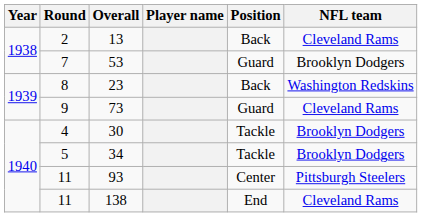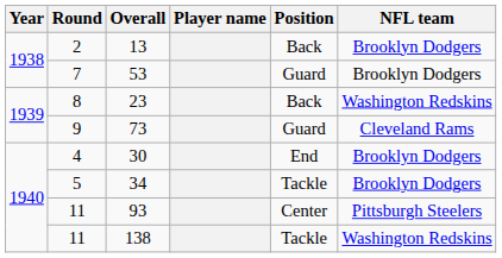13 | NFL team: Cleveland Rams -> Brooklyn Dodgers
30 | Position: Tackle -> End
138 | Position: End -> Tackle
138 | NFL team: Cleveland Rams -> Washington Redskins
